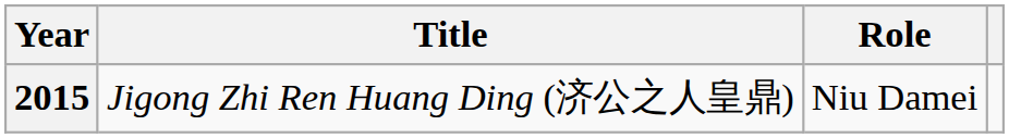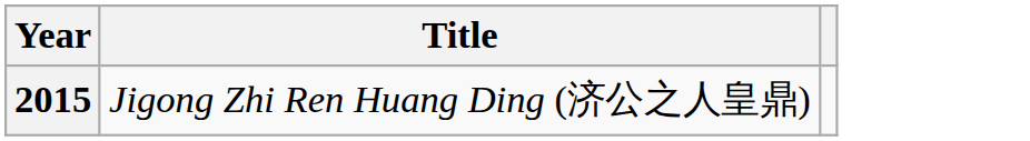- column: Role | Niu Damei
